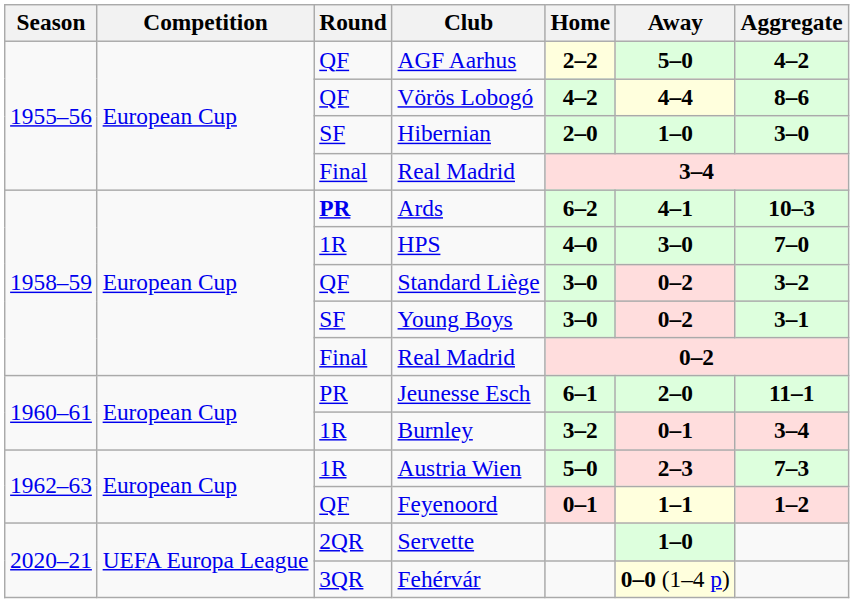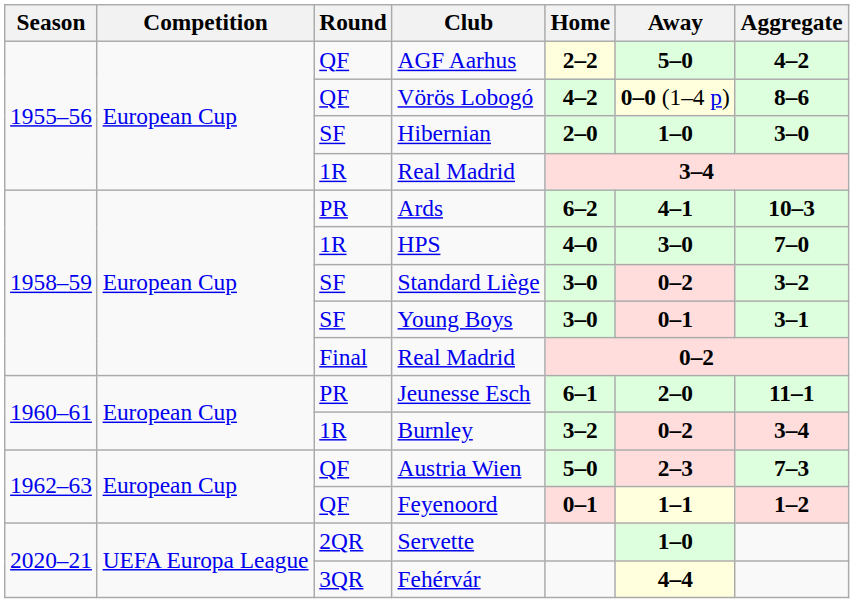Vörös Lobogó | Away: 4–4 -> 0–0 (1–4 p)
1955–56 / Real Madrid | Round: Final -> 1R
Ards | Round: bold -> normal
Standard Liège | Round: QF -> SF
Young Boys | Away: 0–2 -> 0–1
Burnley | Away: 0–1 -> 0–2
Austria Wien | Round: 1R -> QF
Fehérvár | Away: 0–0 (1–4 p) -> 4–4
